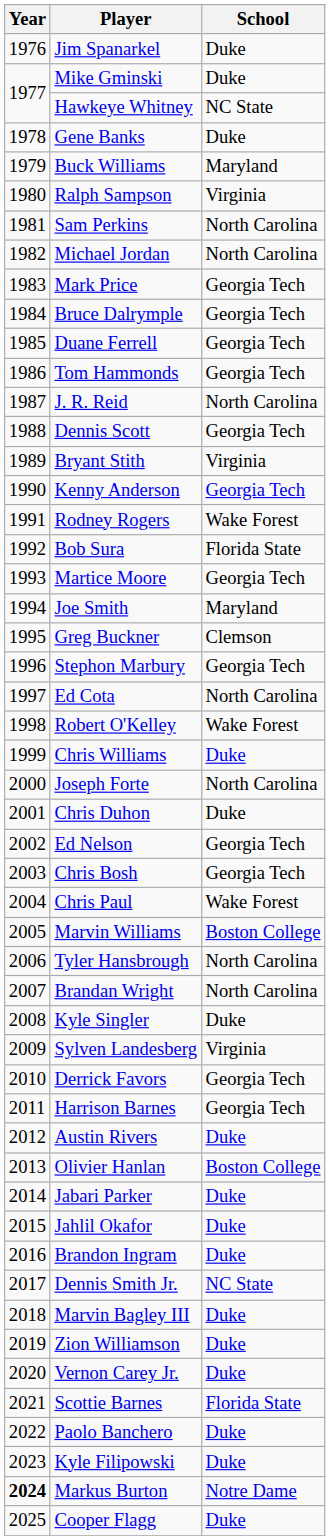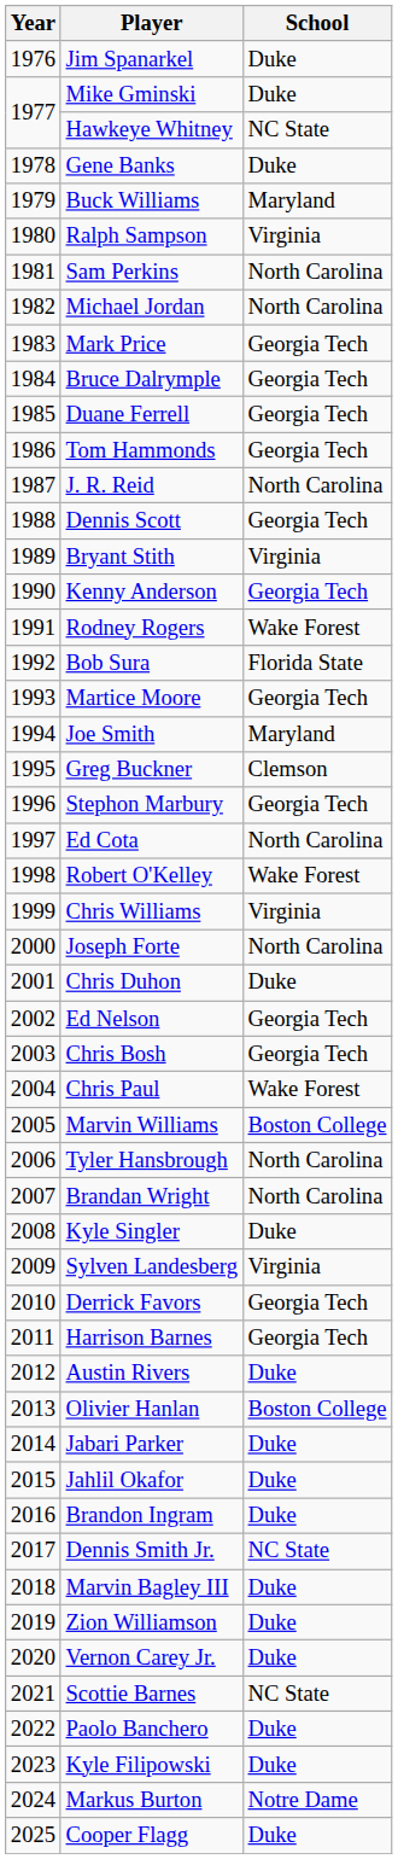Chris Williams | School: Duke -> Virginia
Scottie Barnes | School: Florida State -> NC State
Markus Burton | Year: bold -> normal
